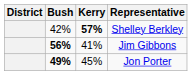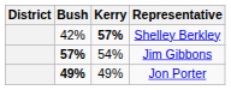Jim Gibbons | Bush: 56% -> 57%
Jim Gibbons | Kerry: 41% -> 54%
Jon Porter | Kerry: 45% -> 49%
